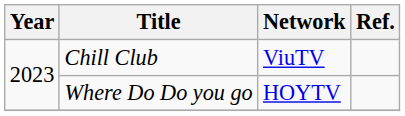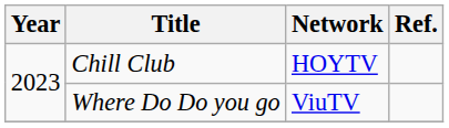Chill Club | Network: ViuTV -> HOYTV
Where Do Do you go | Network: HOYTV -> ViuTV
